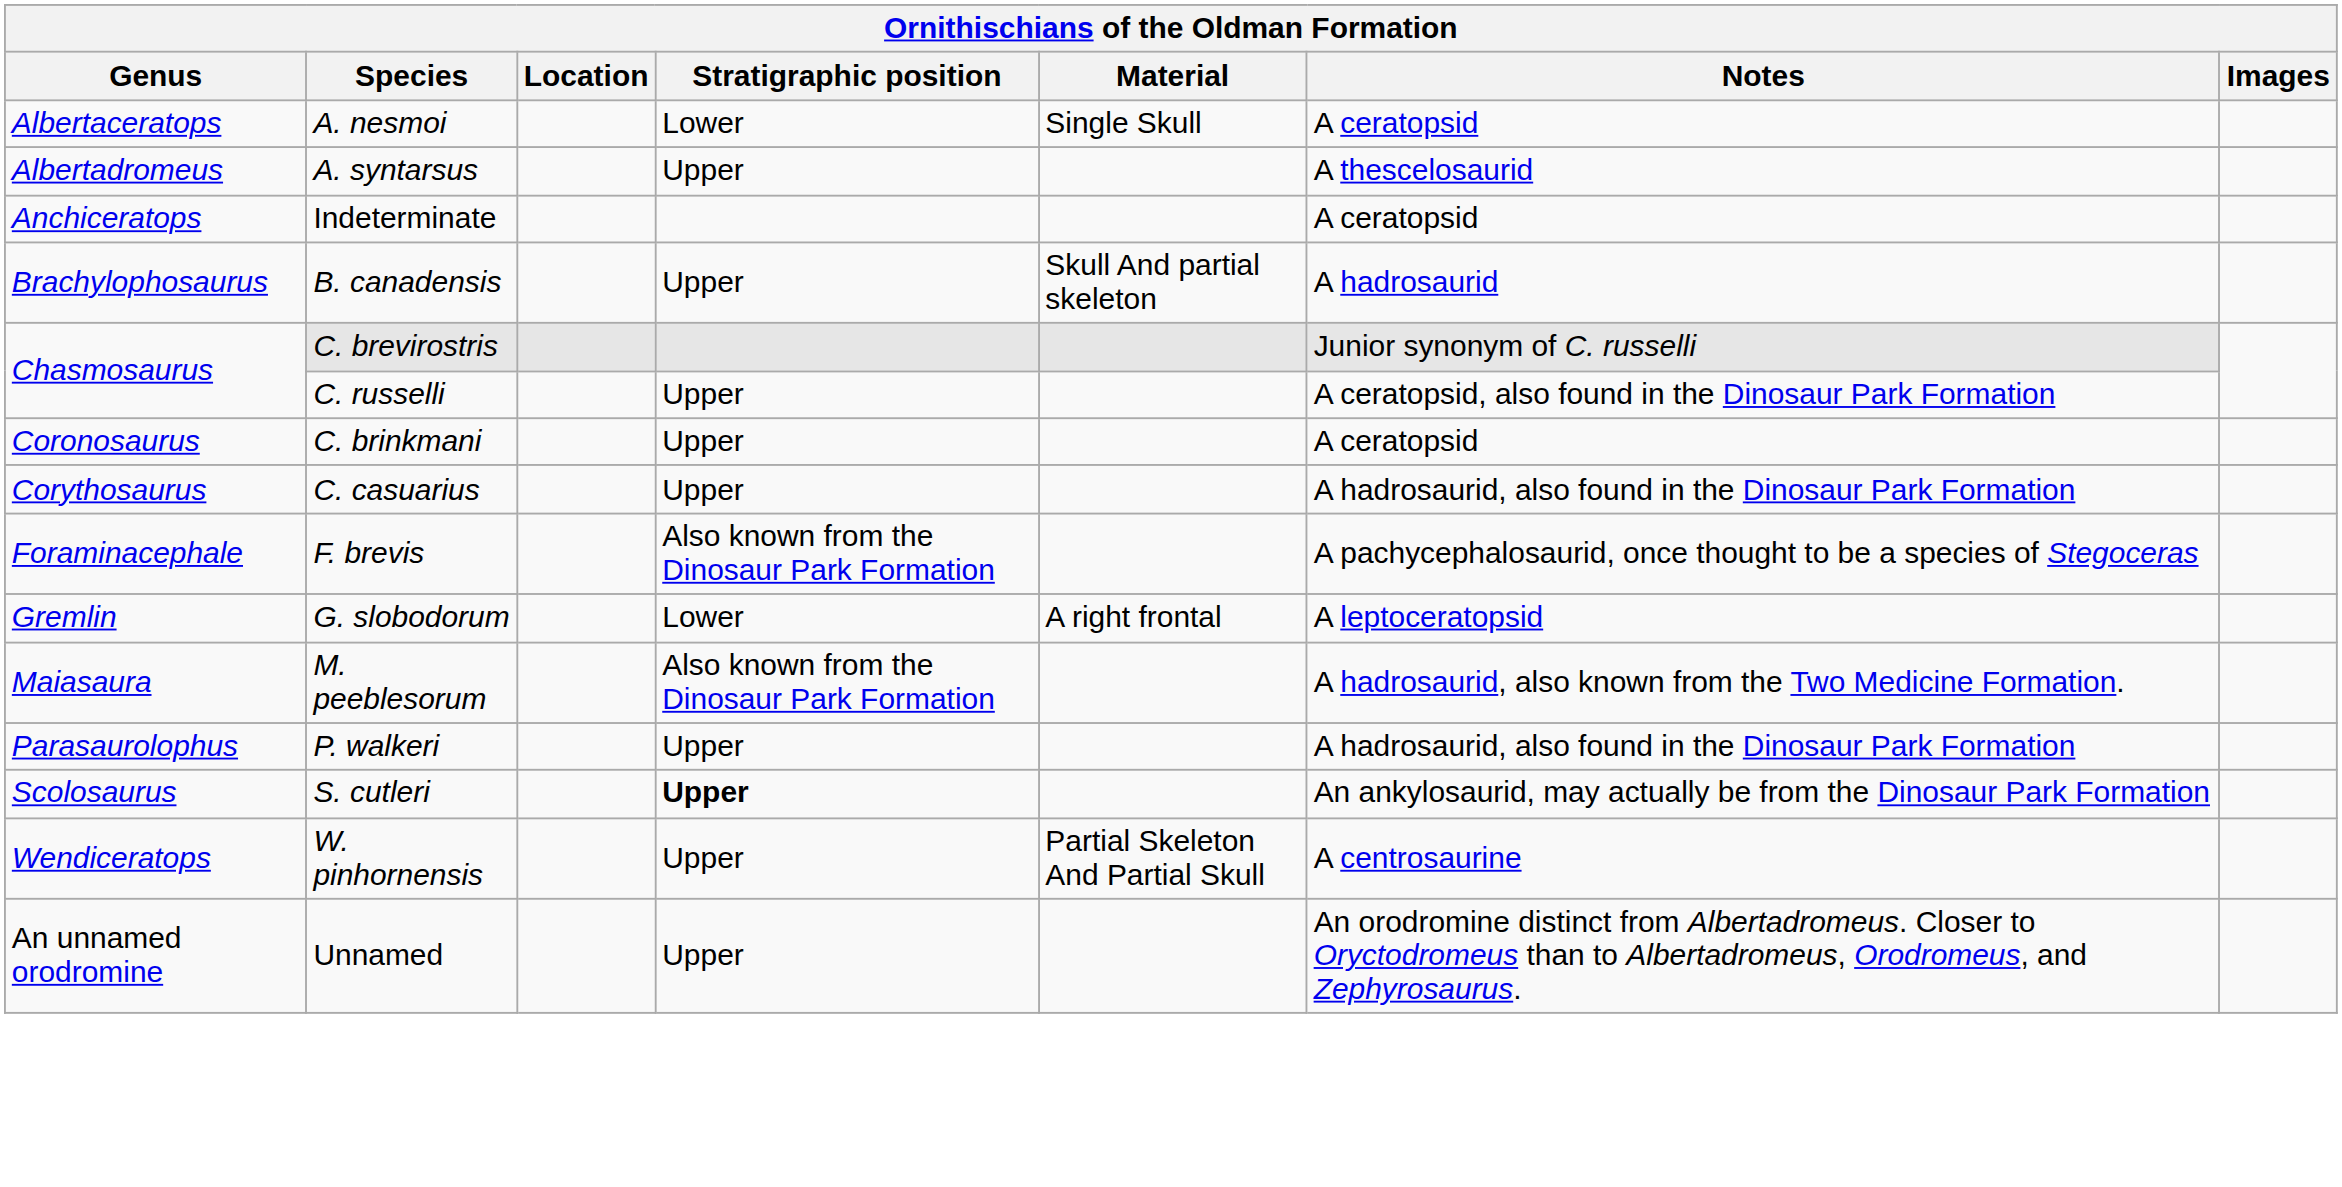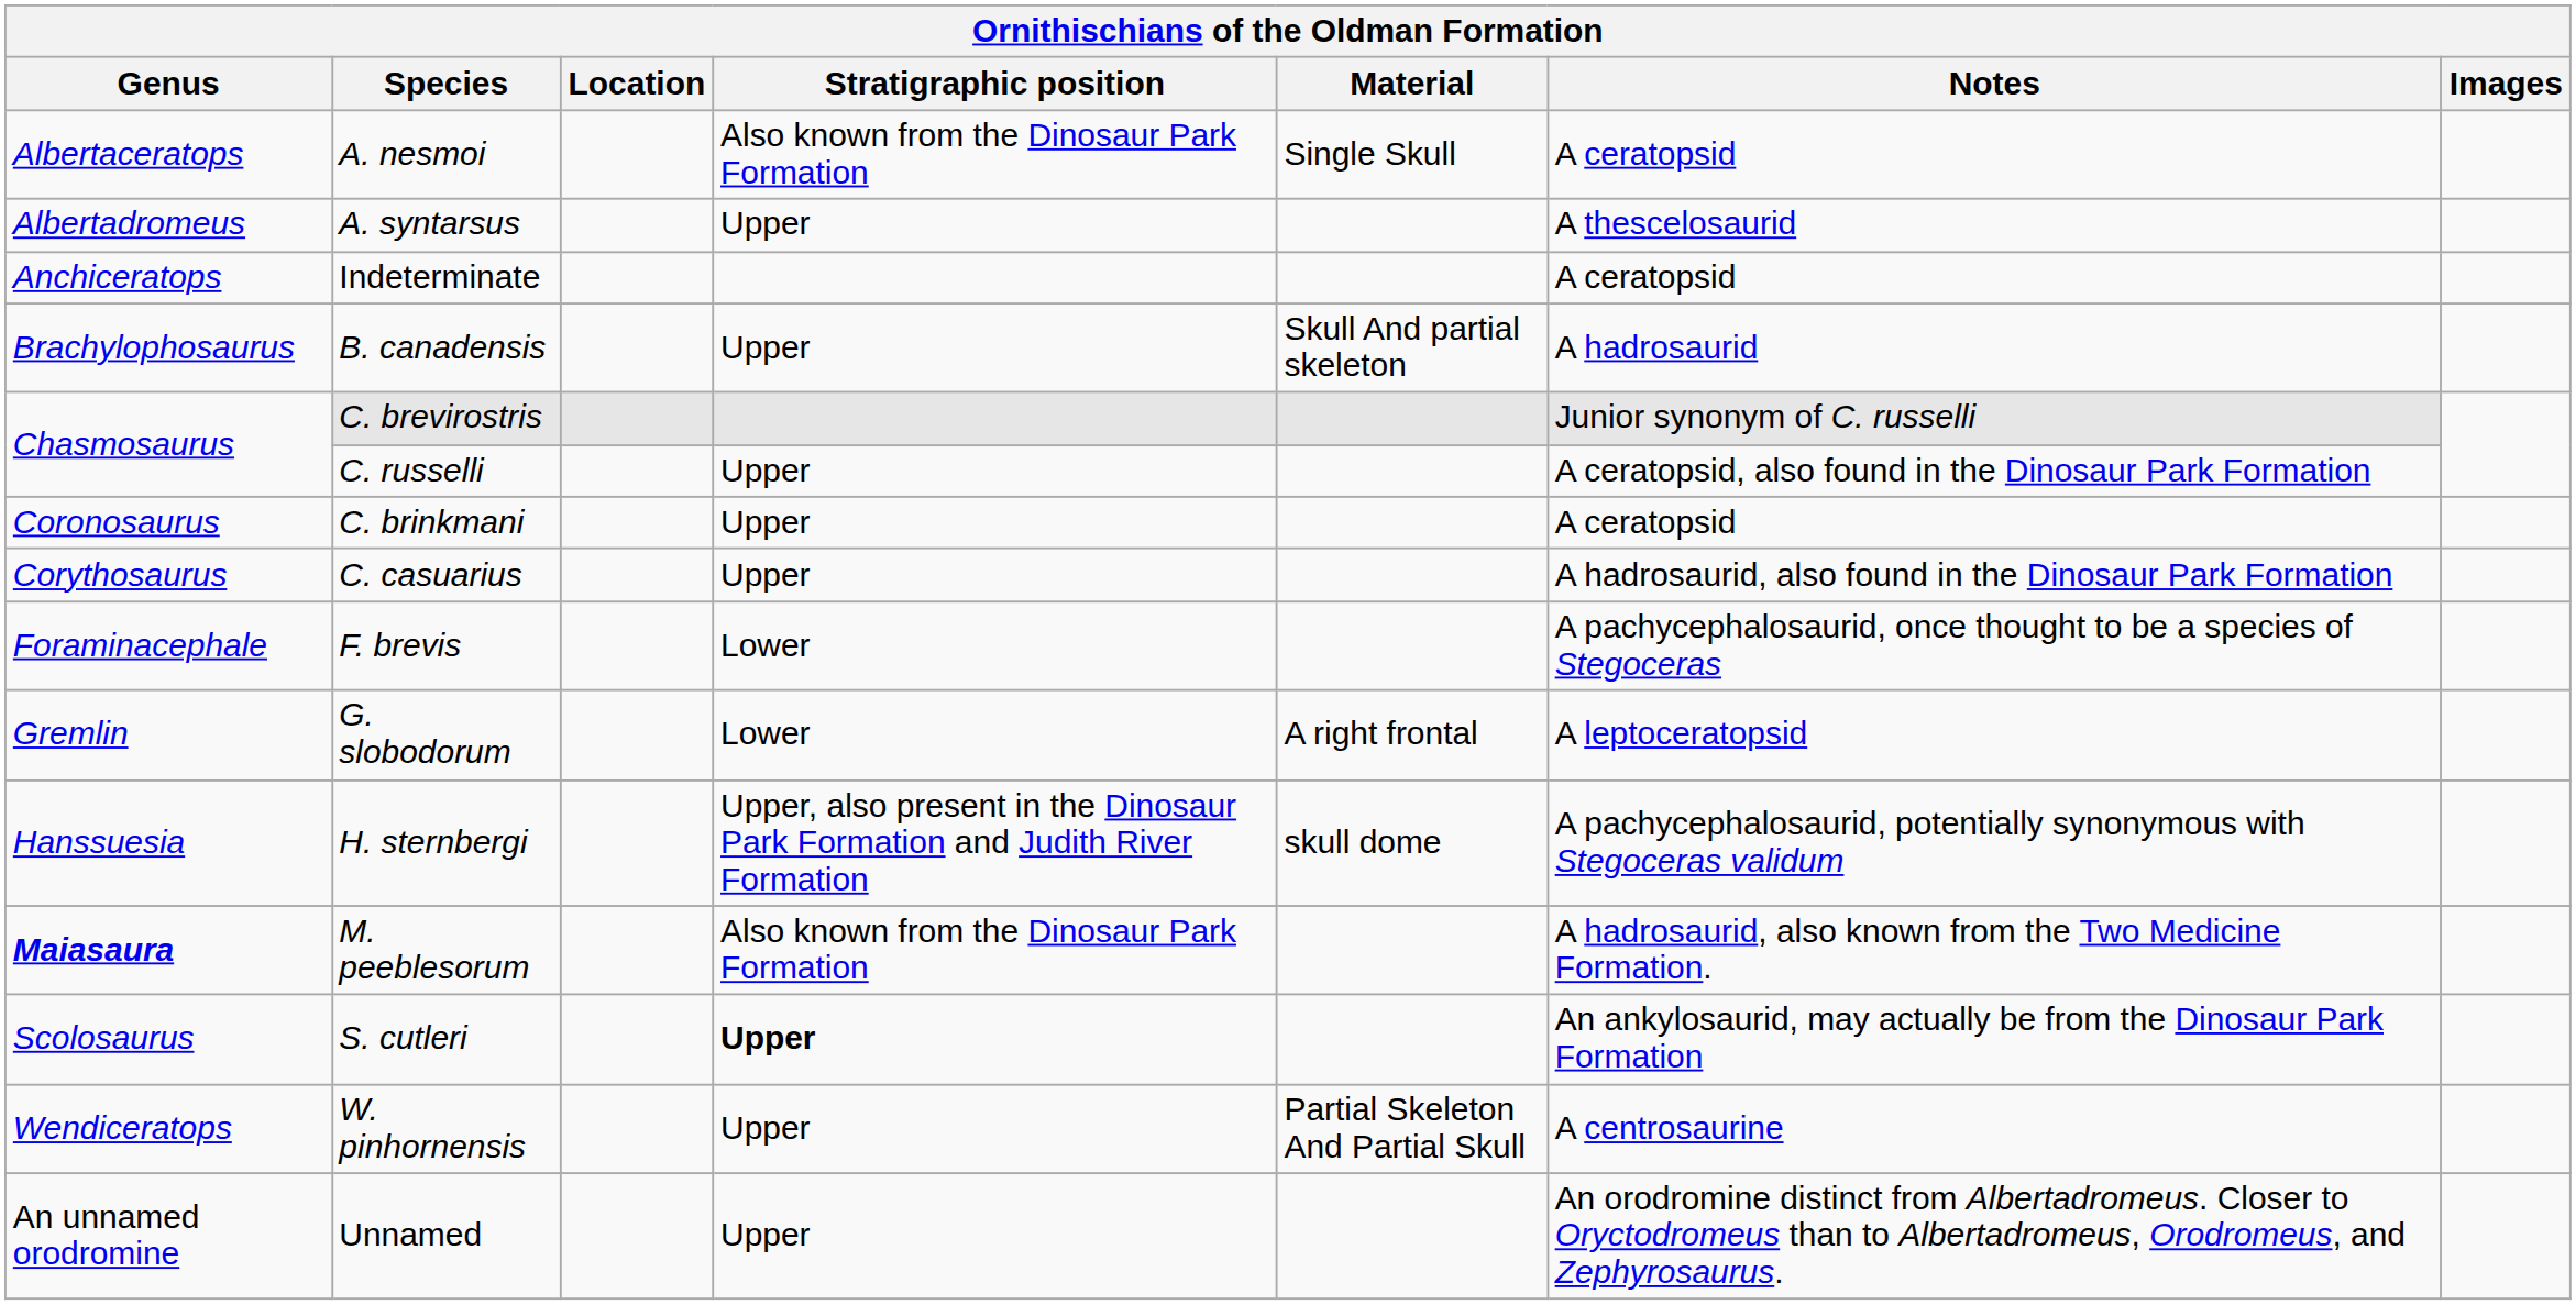A. nesmoi | Stratigraphic position: Lower -> Also known from the Dinosaur Park Formation
F. brevis | Stratigraphic position: Also known from the Dinosaur Park Formation -> Lower
+ row: Hanssuesia | H. sternbergi | Upper, also present in the Dinosaur Park Formation and Judith River Formation | skull dome | A pachycephalosaurid, potentially synonymous with Stegoceras validum
M. peeblesorum | Genus: normal -> bold
- row: Parasaurolophus | P. walkeri | Upper | A hadrosaurid, also found in the Dinosaur Park Formation
